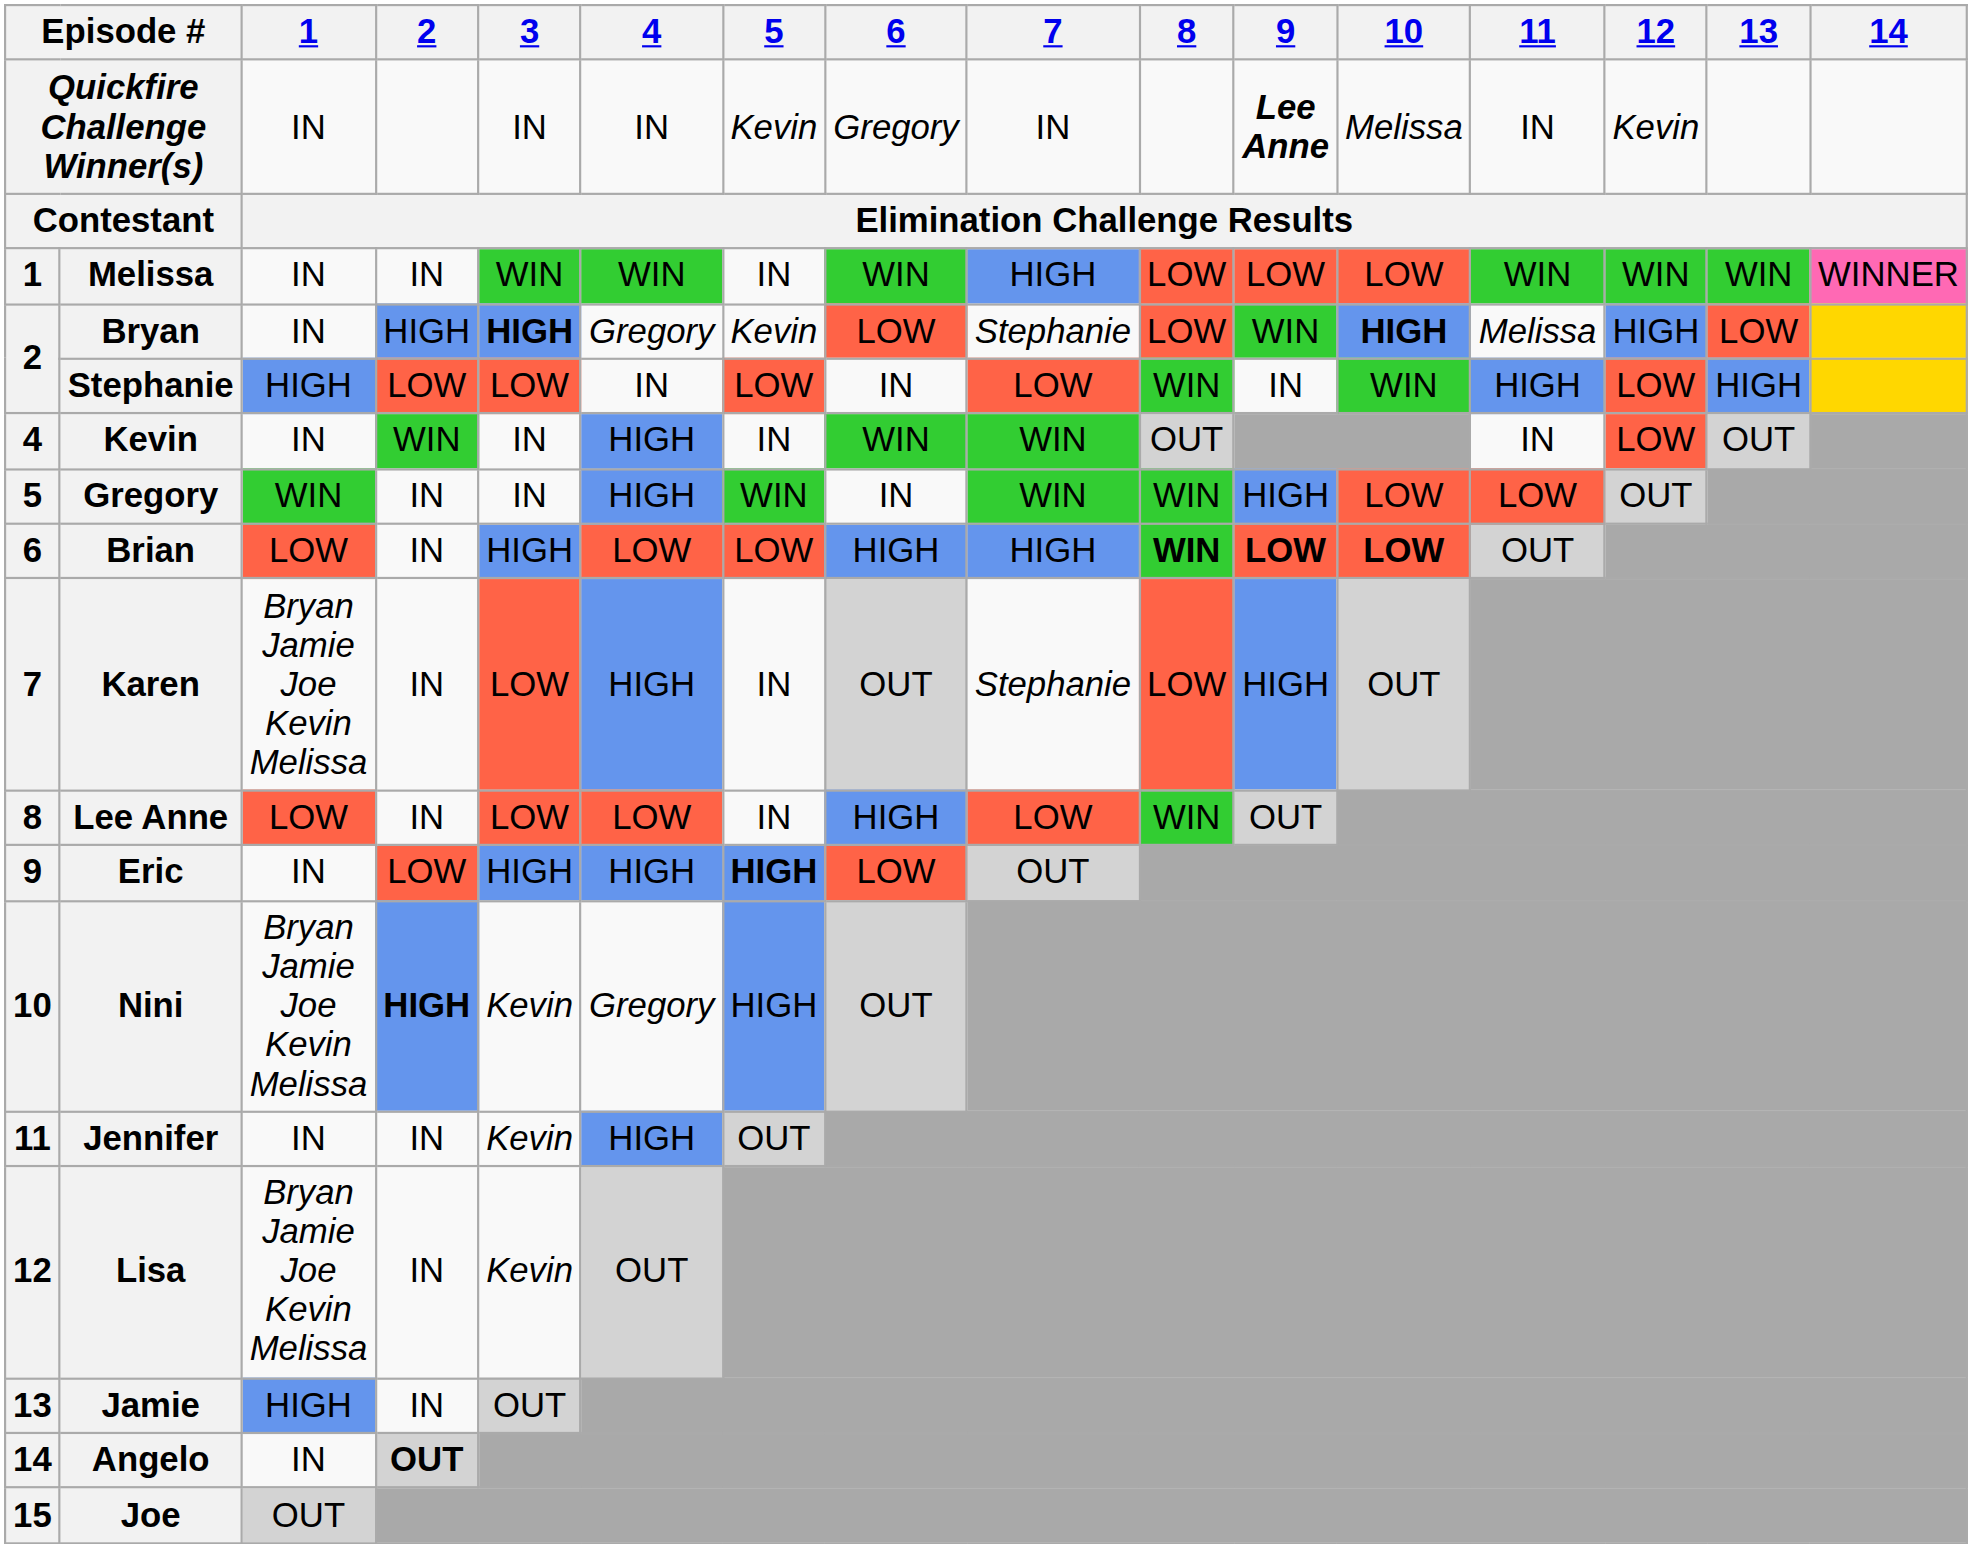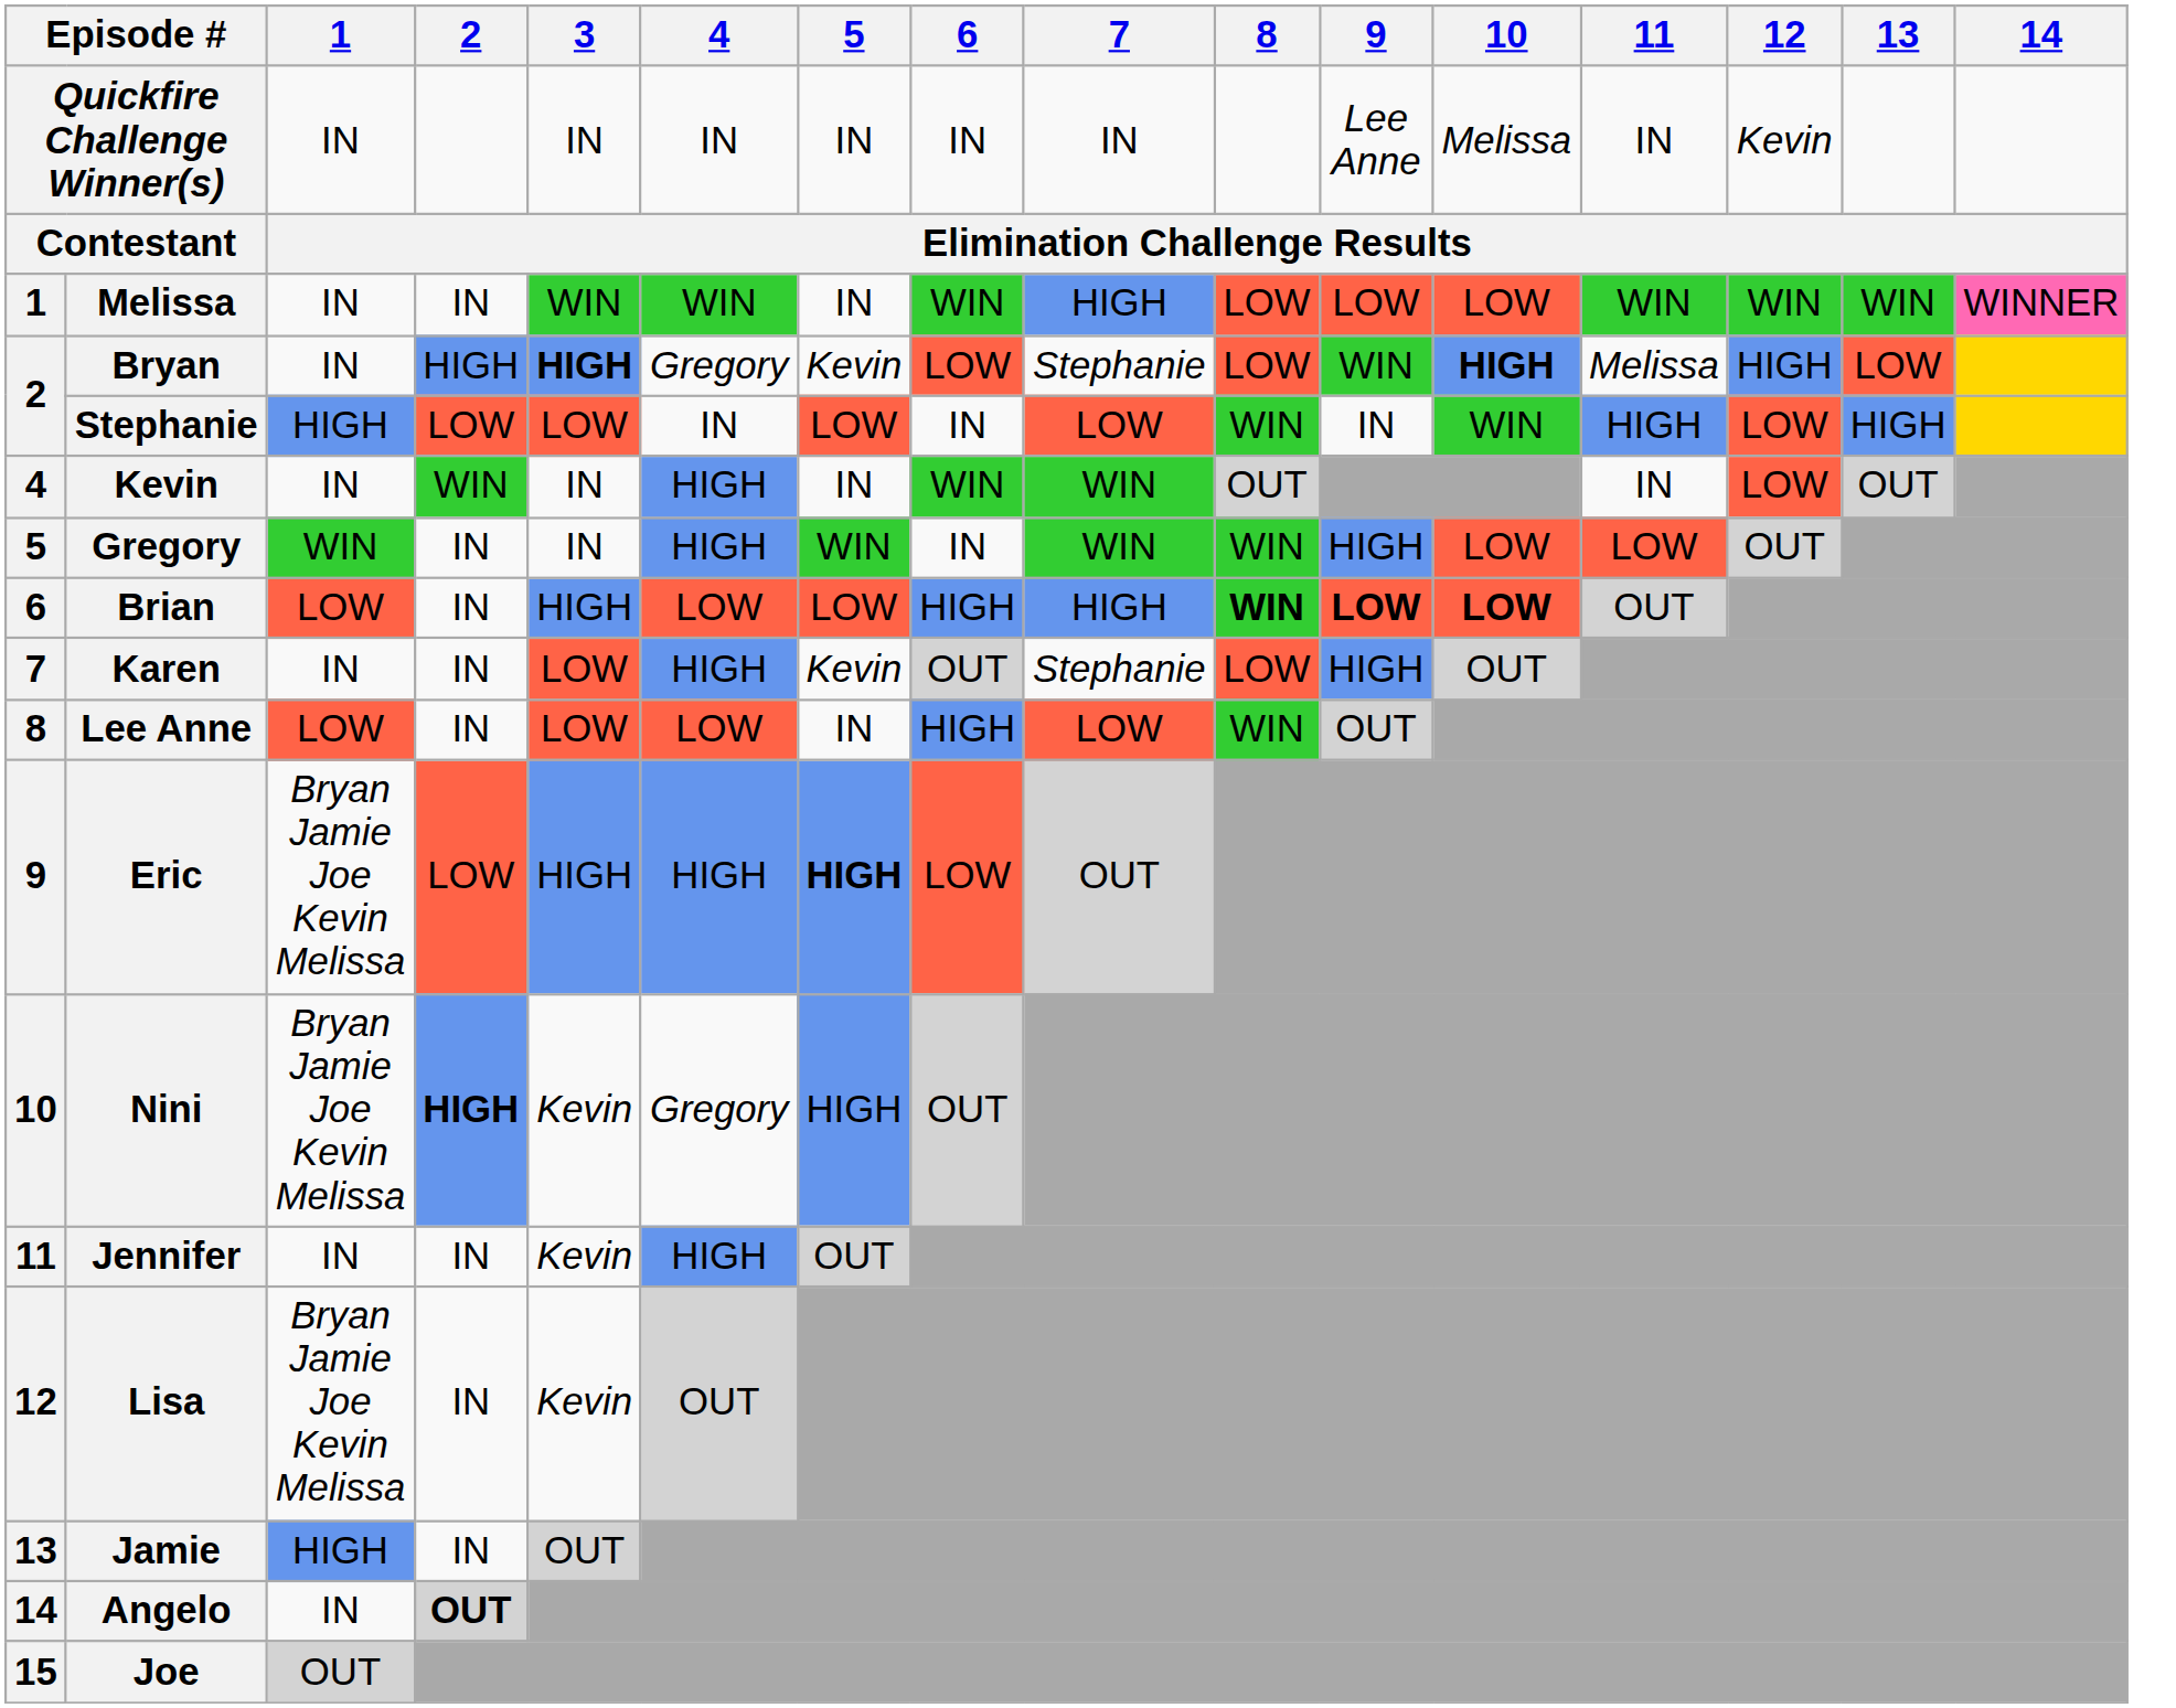Quickfire Challenge Winner(s) | 5: Kevin -> IN
Quickfire Challenge Winner(s) | 6: Gregory -> IN
Quickfire Challenge Winner(s) | 9: bold -> normal
Karen | 1: Bryan Jamie Joe Kevin Melissa -> IN
Karen | 5: IN -> Kevin
Eric | 1: IN -> Bryan Jamie Joe Kevin Melissa
